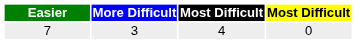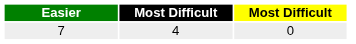- column: More Difficult | 3
